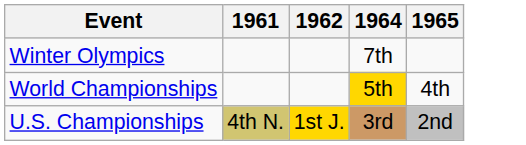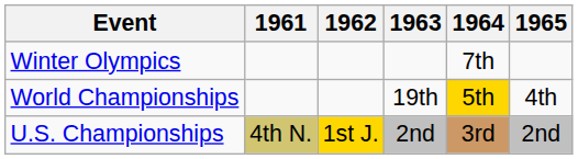+ column: 1963 | 19th | 2nd
